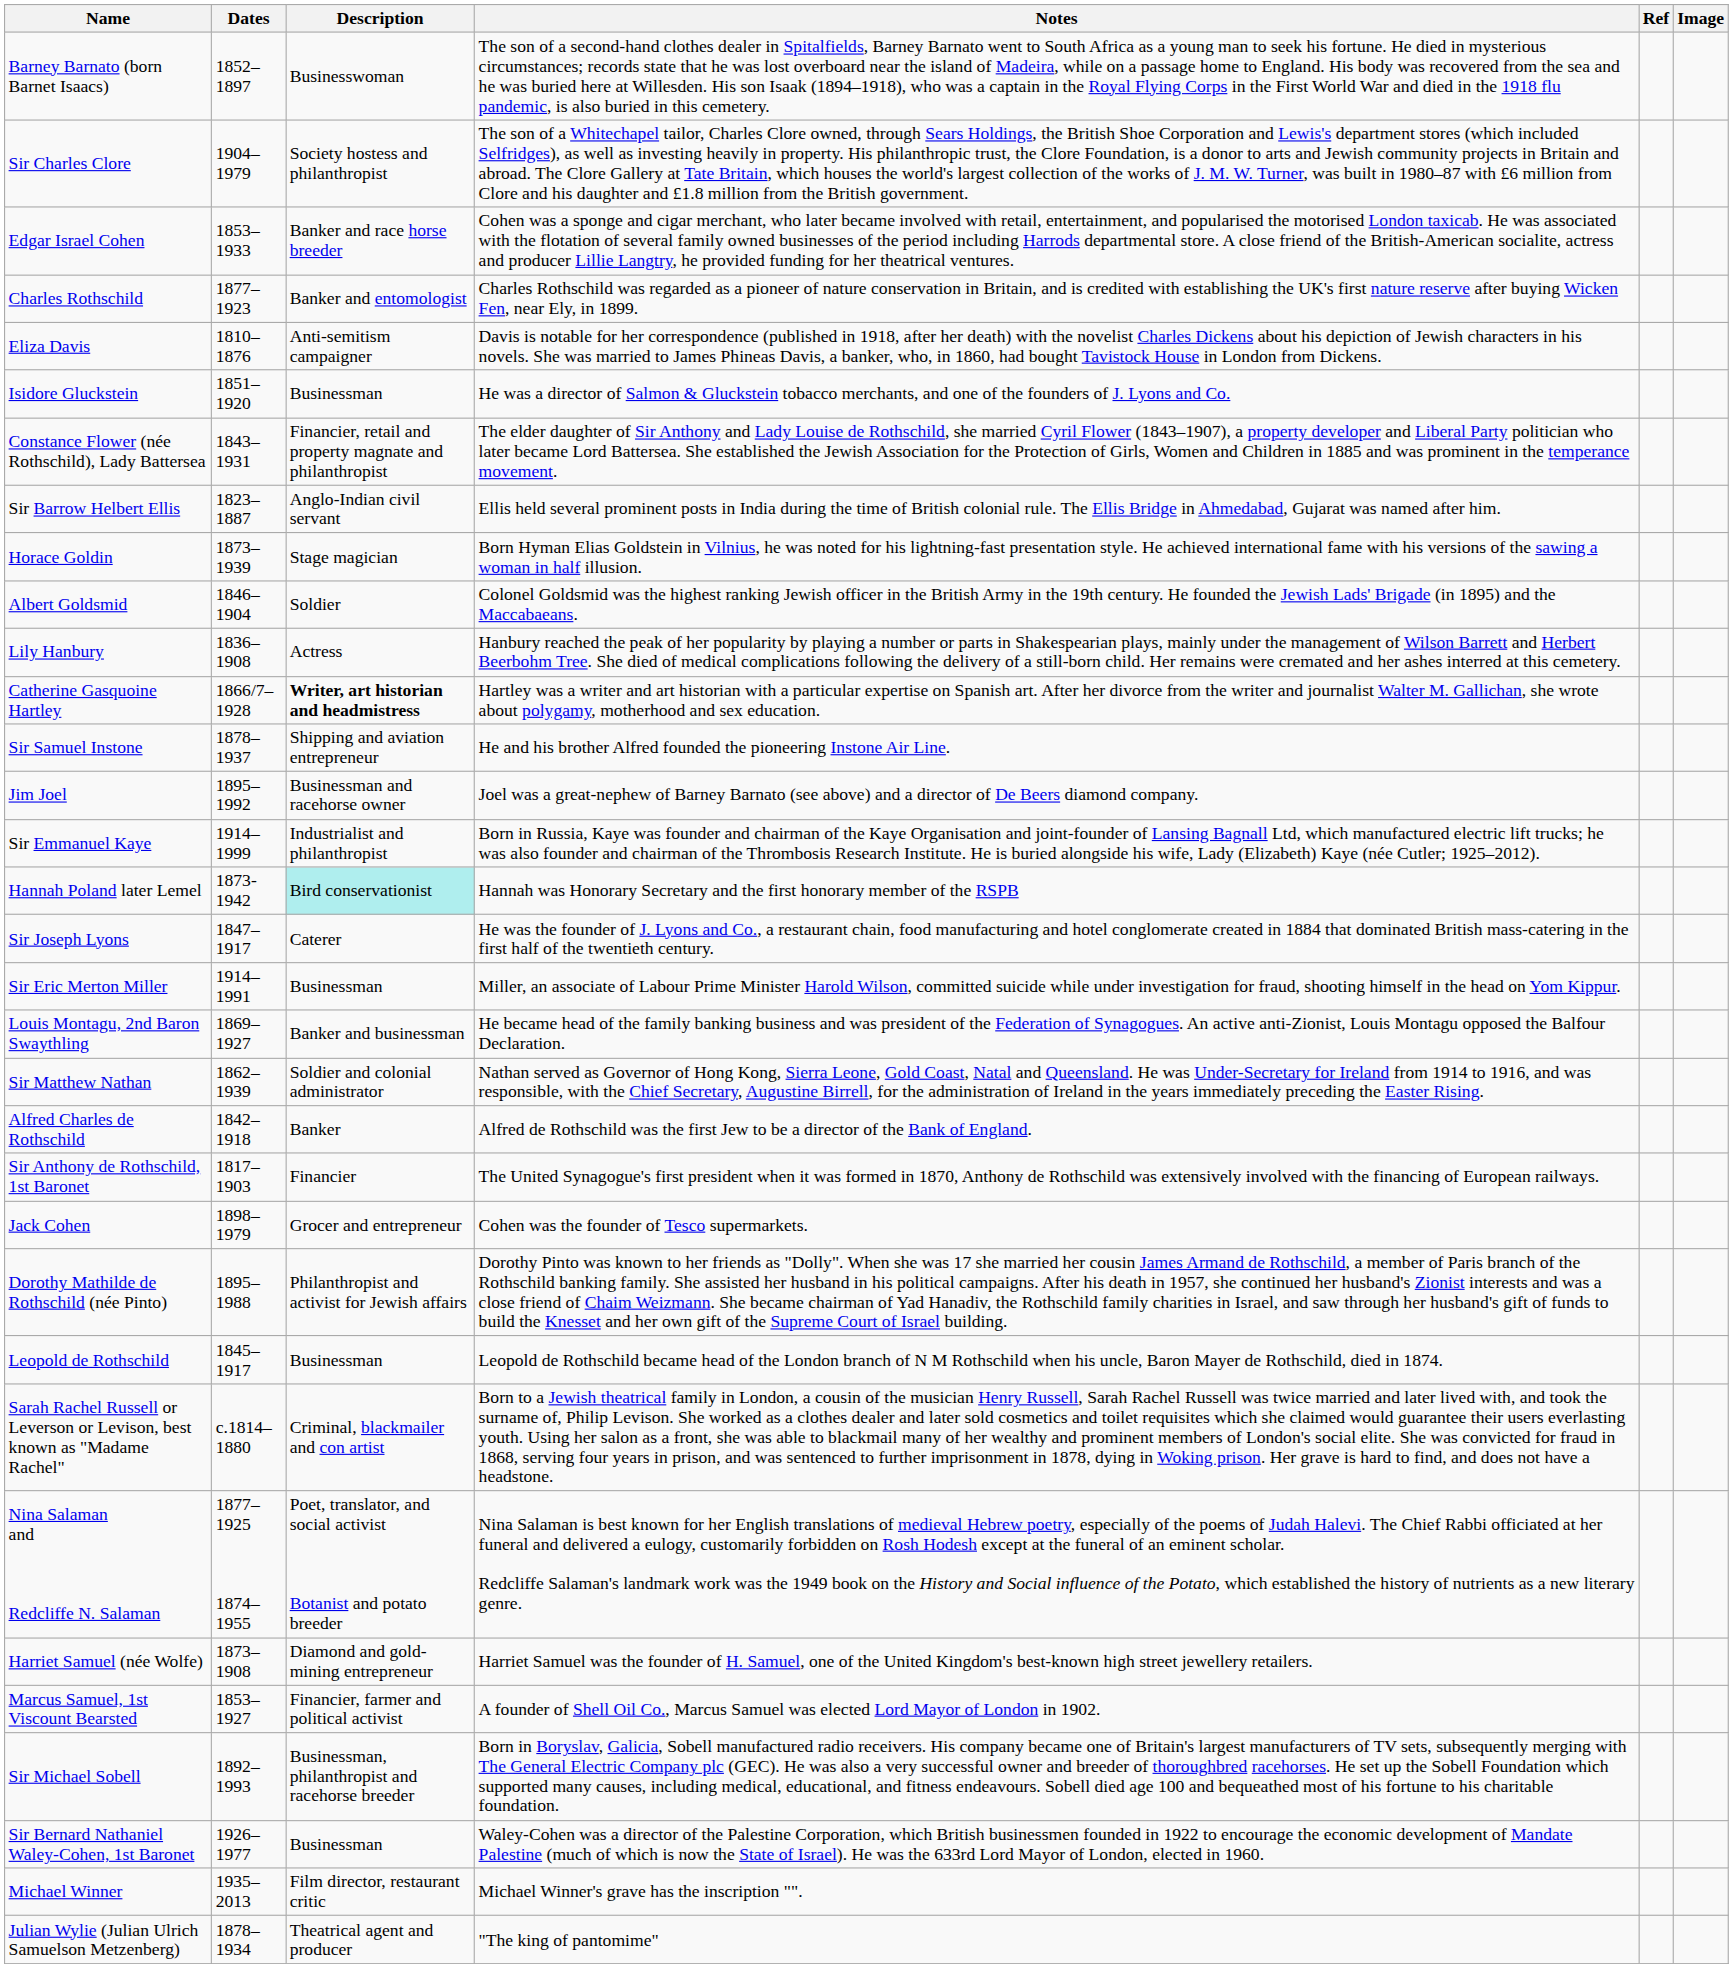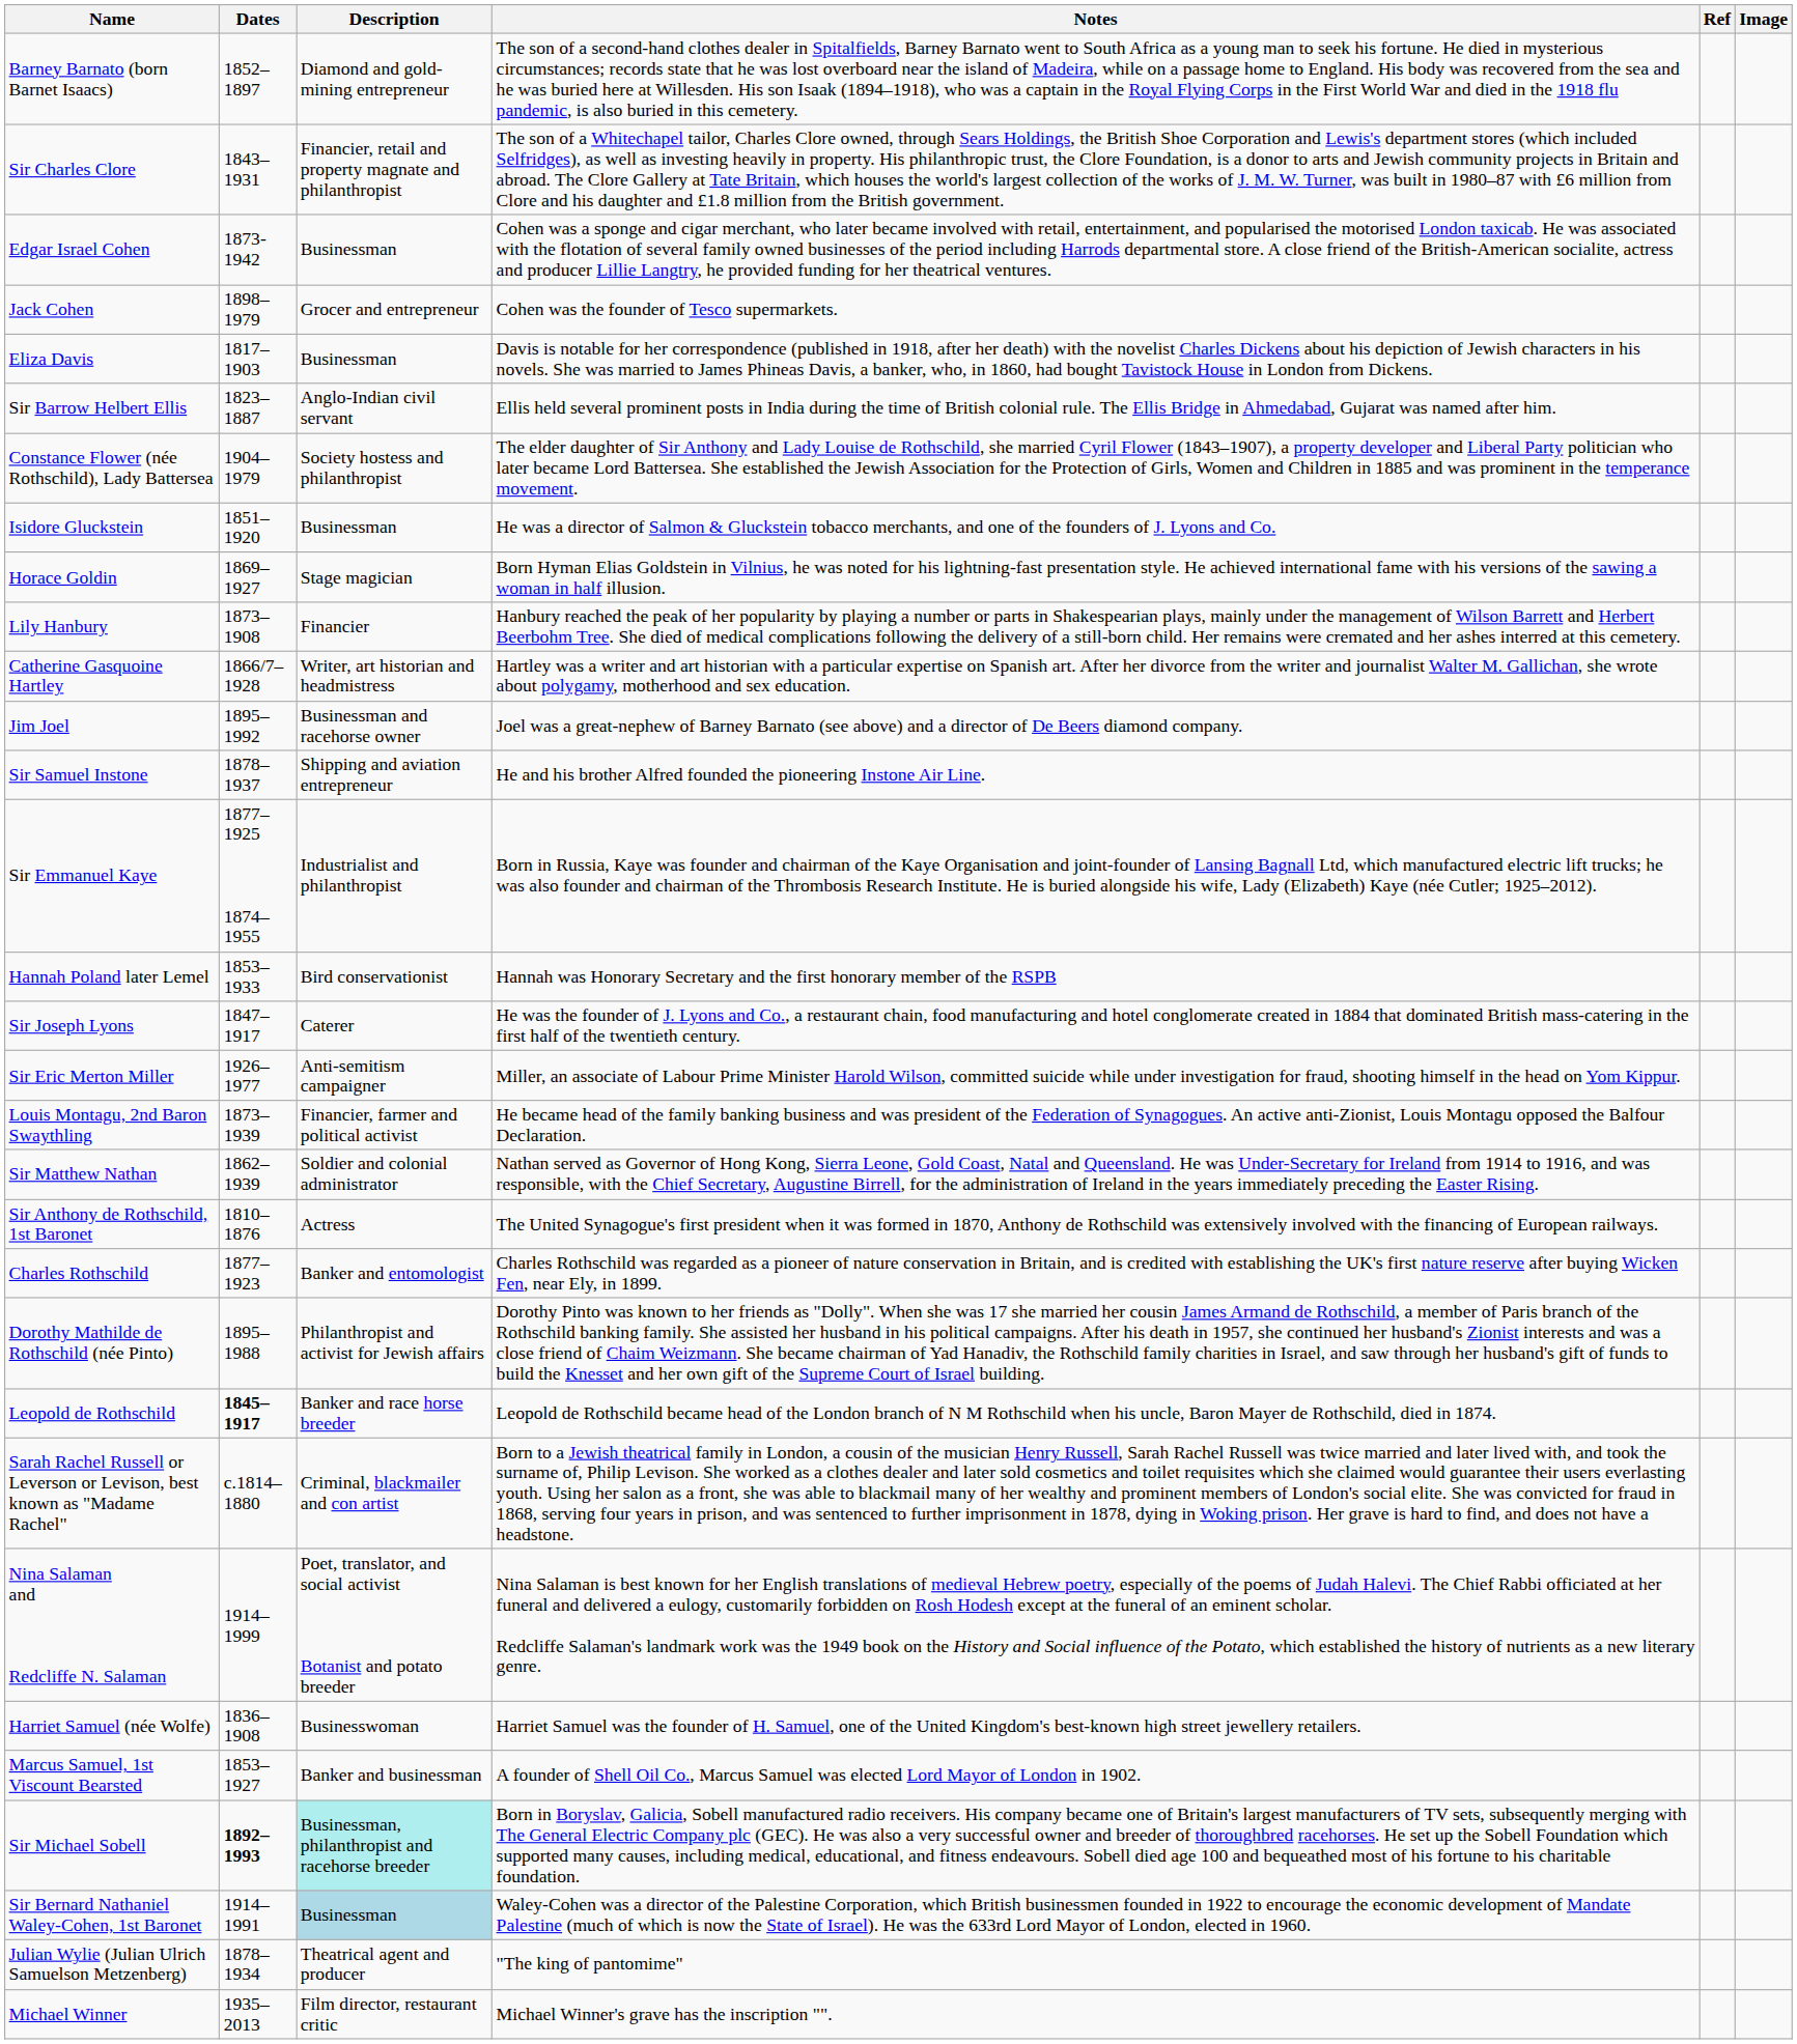Barney Barnato (born Barnet Isaacs) | Description: Businesswoman -> Diamond and gold-mining entrepreneur
Sir Charles Clore | Dates: 1904–1979 -> 1843–1931
Sir Charles Clore | Description: Society hostess and philanthropist -> Financier, retail and property magnate and philanthropist
Edgar Israel Cohen | Dates: 1853–1933 -> 1873-1942
Edgar Israel Cohen | Description: Banker and race horse breeder -> Businessman
rows swapped: Jack Cohen <-> Charles Rothschild
Eliza Davis | Dates: 1810–1876 -> 1817–1903
Eliza Davis | Description: Anti-semitism campaigner -> Businessman
rows swapped: Sir Barrow Helbert Ellis <-> Isidore Gluckstein
Constance Flower (née Rothschild), Lady Battersea | Dates: 1843–1931 -> 1904–1979
Constance Flower (née Rothschild), Lady Battersea | Description: Financier, retail and property magnate and philanthropist -> Society hostess and philanthropist
Horace Goldin | Dates: 1873–1939 -> 1869–1927
- row: Albert Goldsmid | 1846–1904 | Soldier | Colonel Goldsmid was the highest ranking Jewish officer in the British Army in the 19th century. He founded the Jewish Lads' Brigade (in 1895) and the Maccabaeans.
Lily Hanbury | Dates: 1836–1908 -> 1873–1908
Lily Hanbury | Description: Actress -> Financier
Catherine Gasquoine Hartley | Description: bold -> normal
rows swapped: Sir Samuel Instone <-> Jim Joel
Sir Emmanuel Kaye | Dates: 1914–1999 -> 1877–1925 1874–1955
Hannah Poland later Lemel | Dates: 1873-1942 -> 1853–1933
Hannah Poland later Lemel | Description: paleturquoise background -> no background
Sir Eric Merton Miller | Dates: 1914–1991 -> 1926–1977
Sir Eric Merton Miller | Description: Businessman -> Anti-semitism campaigner
Louis Montagu, 2nd Baron Swaythling | Dates: 1869–1927 -> 1873–1939
Louis Montagu, 2nd Baron Swaythling | Description: Banker and businessman -> Financier, farmer and political activist
- row: Alfred Charles de Rothschild | 1842–1918 | Banker | Alfred de Rothschild was the first Jew to be a director of the Bank of England.
Sir Anthony de Rothschild, 1st Baronet | Dates: 1817–1903 -> 1810–1876
Sir Anthony de Rothschild, 1st Baronet | Description: Financier -> Actress
Leopold de Rothschild | Dates: normal -> bold
Leopold de Rothschild | Description: Businessman -> Banker and race horse breeder
Nina Salaman and Redcliffe N. Salaman | Dates: 1877–1925 1874–1955 -> 1914–1999
Harriet Samuel (née Wolfe) | Dates: 1873–1908 -> 1836–1908
Harriet Samuel (née Wolfe) | Description: Diamond and gold-mining entrepreneur -> Businesswoman
Marcus Samuel, 1st Viscount Bearsted | Description: Financier, farmer and political activist -> Banker and businessman
Sir Michael Sobell | Dates: normal -> bold
Sir Michael Sobell | Description: no background -> paleturquoise background
Sir Bernard Nathaniel Waley-Cohen, 1st Baronet | Dates: 1926–1977 -> 1914–1991
Sir Bernard Nathaniel Waley-Cohen, 1st Baronet | Description: no background -> lightblue background
rows swapped: Michael Winner <-> Julian Wylie (Julian Ulrich Samuelson Metzenberg)
